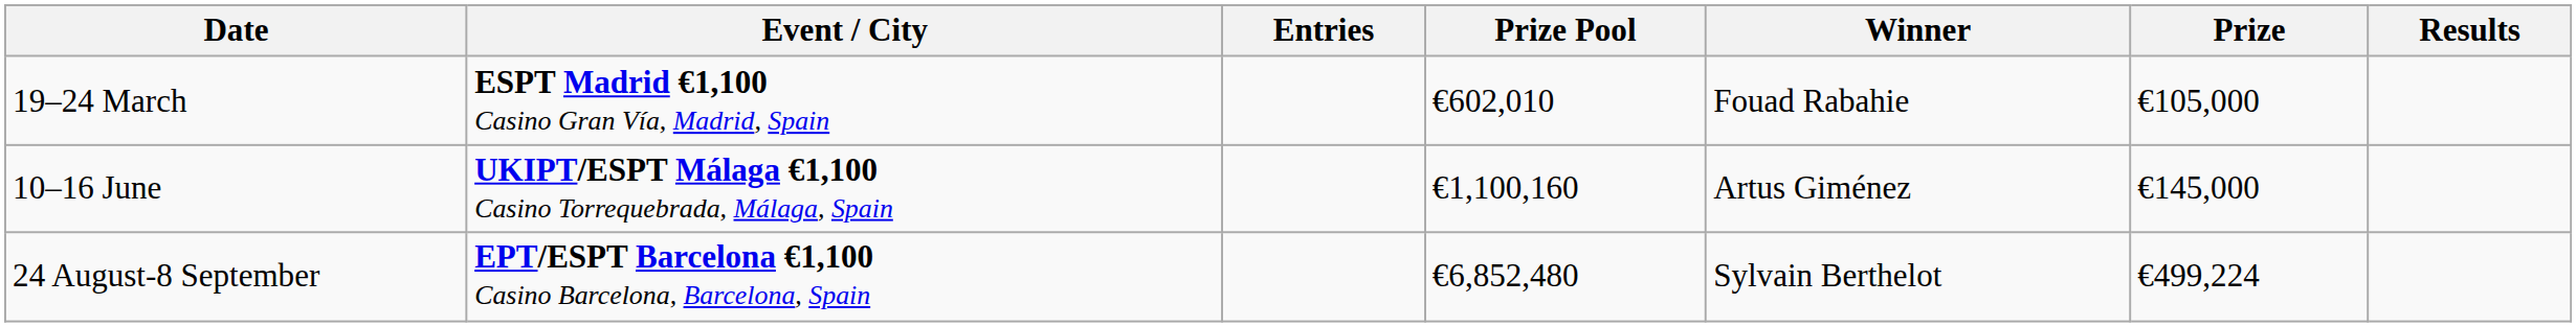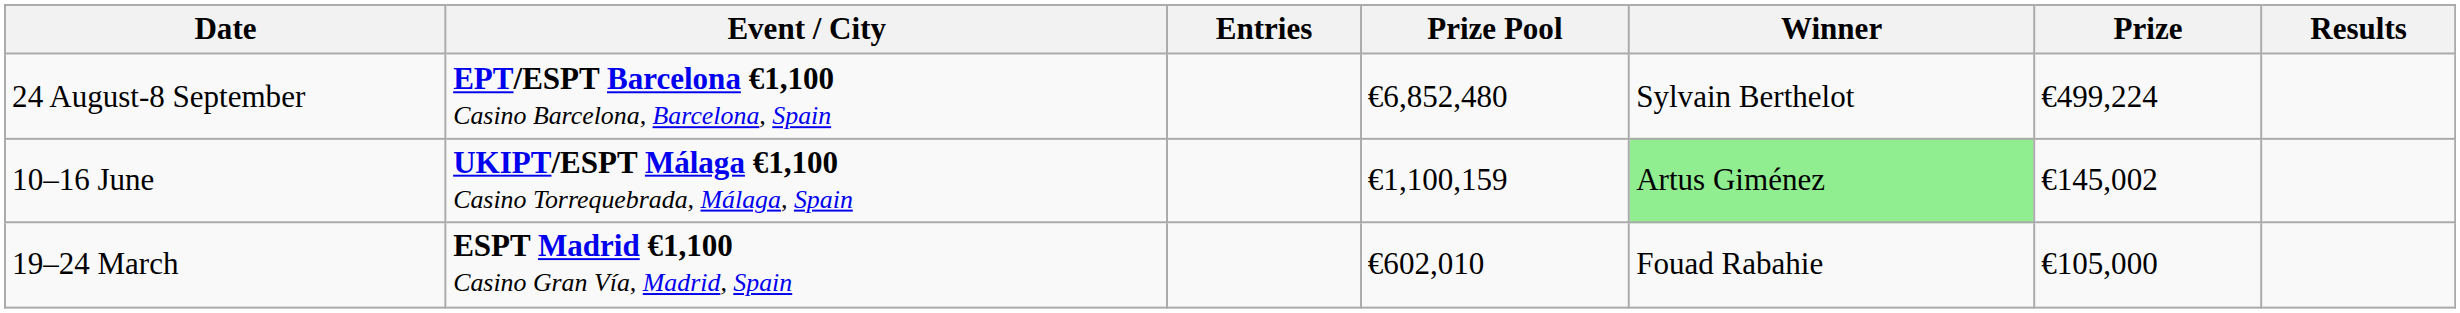rows swapped: 19–24 March <-> 24 August-8 September
10–16 June | Prize Pool: €1,100,160 -> €1,100,159
10–16 June | Winner: no background -> lightgreen background
10–16 June | Prize: €145,000 -> €145,002
